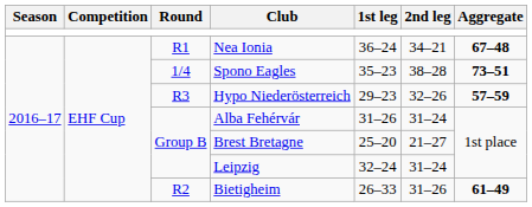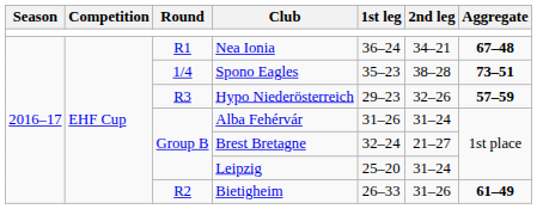Brest Bretagne | 1st leg: 25–20 -> 32–24
Leipzig | 1st leg: 32–24 -> 25–20
